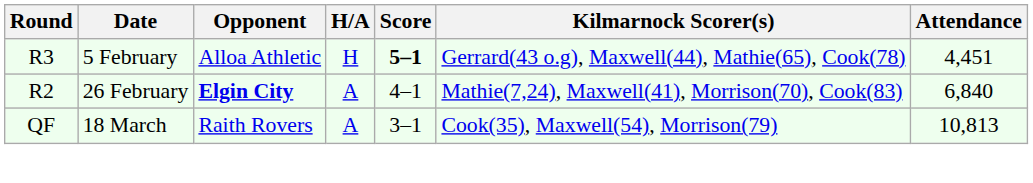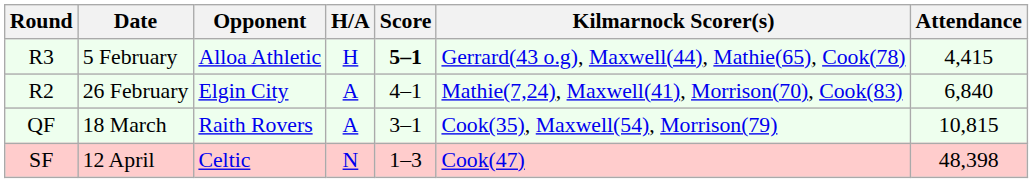R3 | Attendance: 4,451 -> 4,415
R2 | Opponent: bold -> normal
QF | Attendance: 10,813 -> 10,815
+ row: SF | 12 April | Celtic | N | 1–3 | Cook(47) | 48,398
